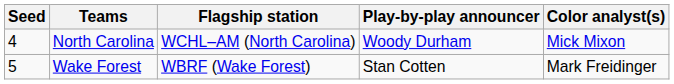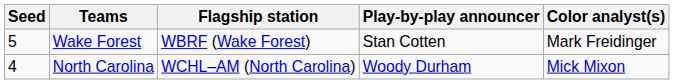rows swapped: North Carolina <-> Wake Forest
